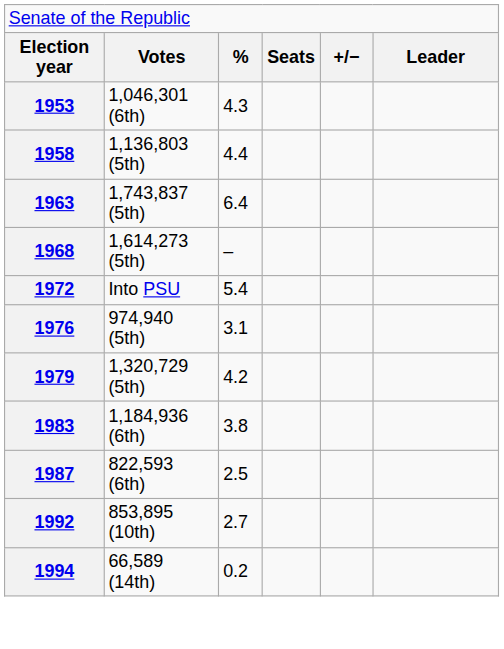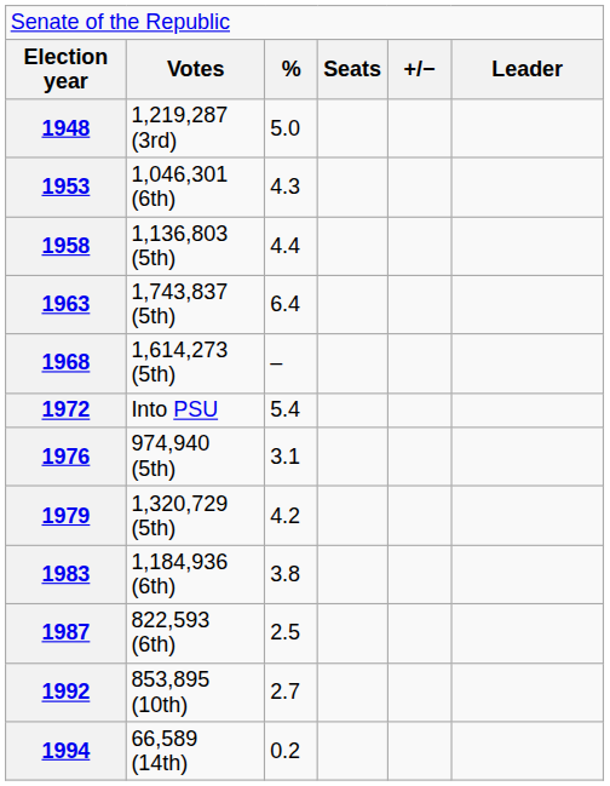+ row: 1948 | 1,219,287 (3rd) | 5.0
